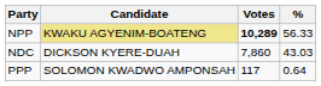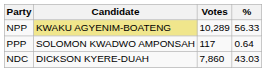NPP | Votes: bold -> normal
rows swapped: NDC <-> PPP
